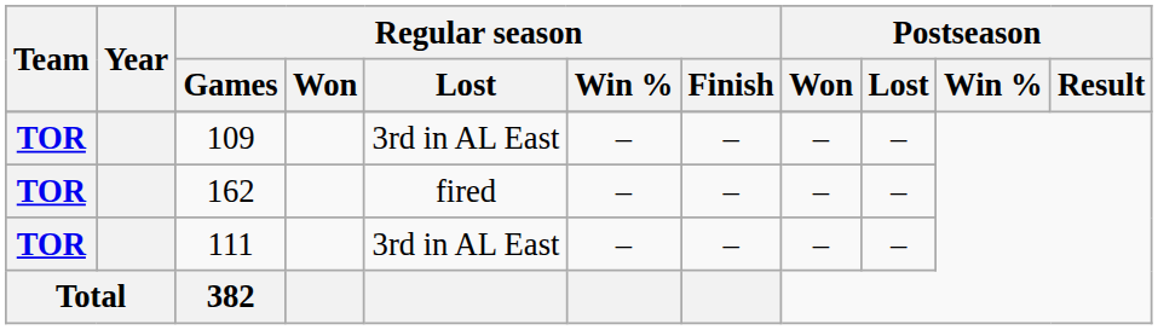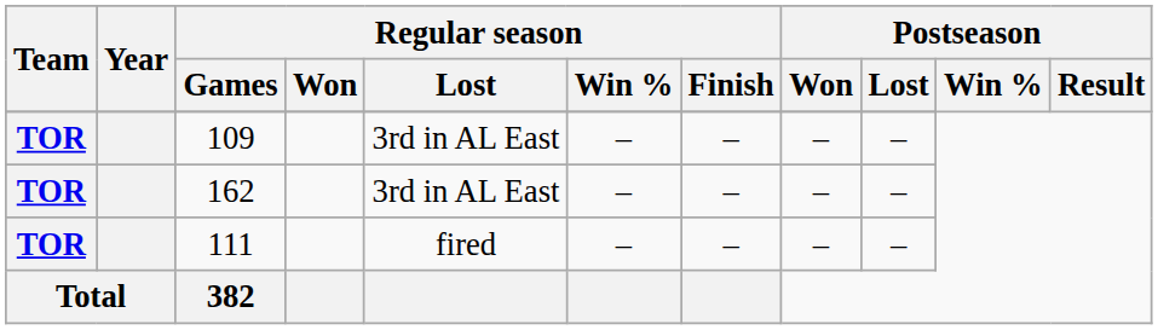162 | Regular season / Lost: fired -> 3rd in AL East
111 | Regular season / Lost: 3rd in AL East -> fired
